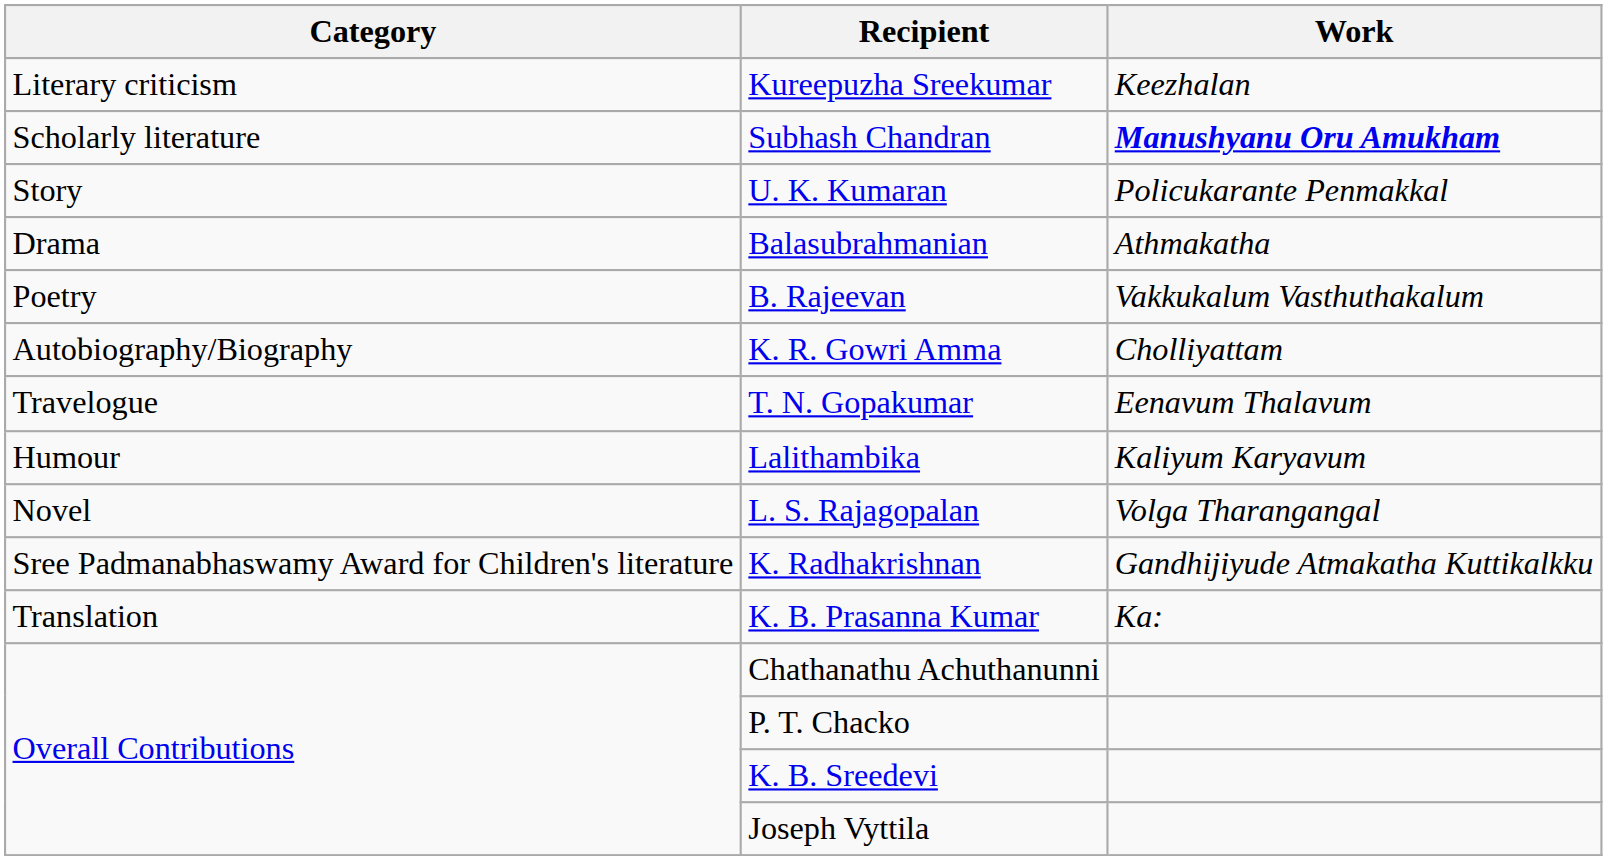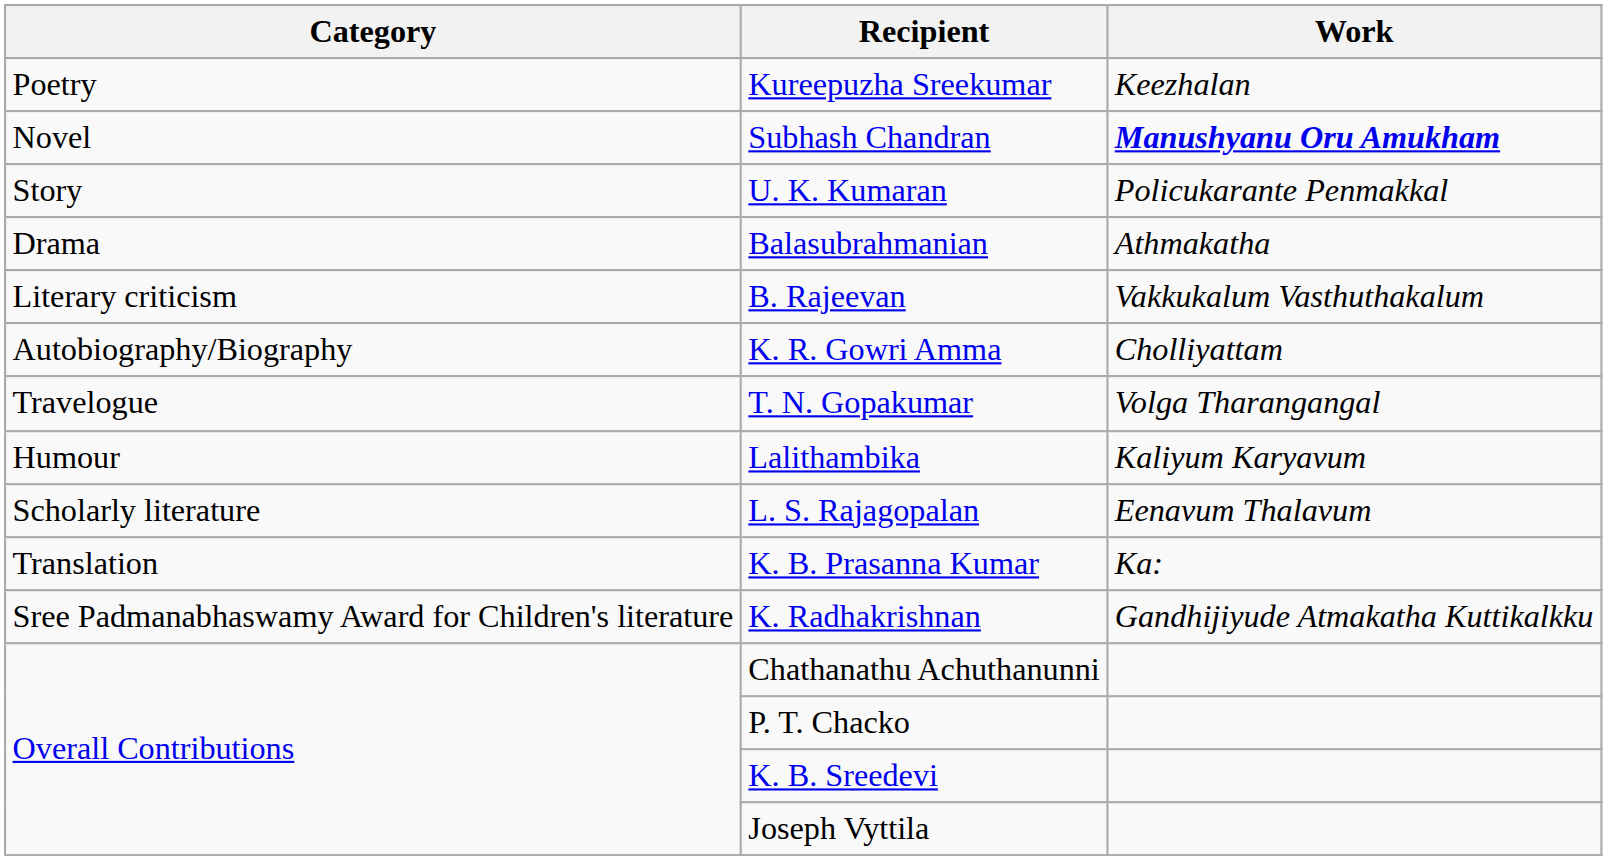Kureepuzha Sreekumar | Category: Literary criticism -> Poetry
Subhash Chandran | Category: Scholarly literature -> Novel
B. Rajeevan | Category: Poetry -> Literary criticism
T. N. Gopakumar | Work: Eenavum Thalavum -> Volga Tharangangal
L. S. Rajagopalan | Category: Novel -> Scholarly literature
L. S. Rajagopalan | Work: Volga Tharangangal -> Eenavum Thalavum
rows swapped: K. Radhakrishnan <-> K. B. Prasanna Kumar
